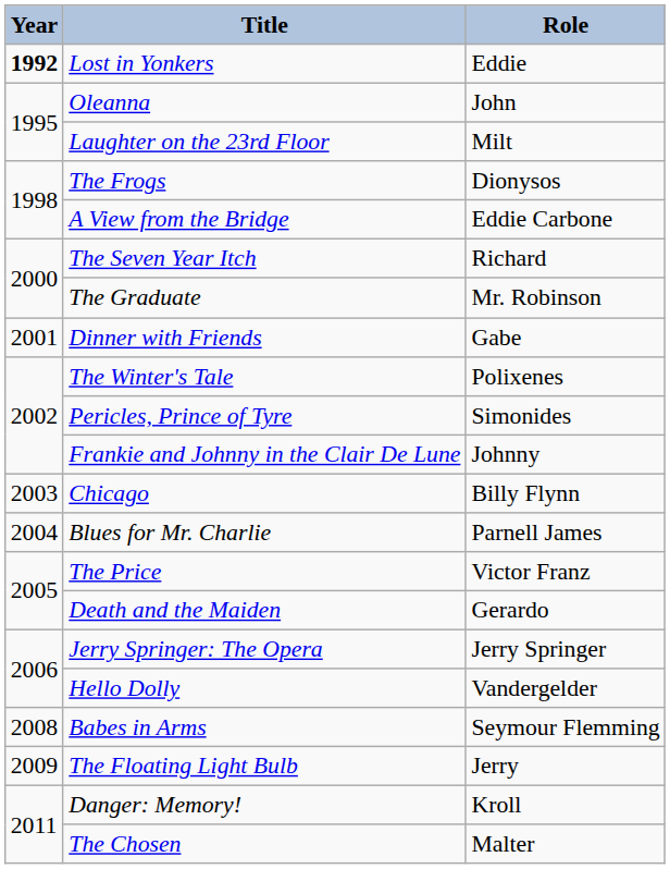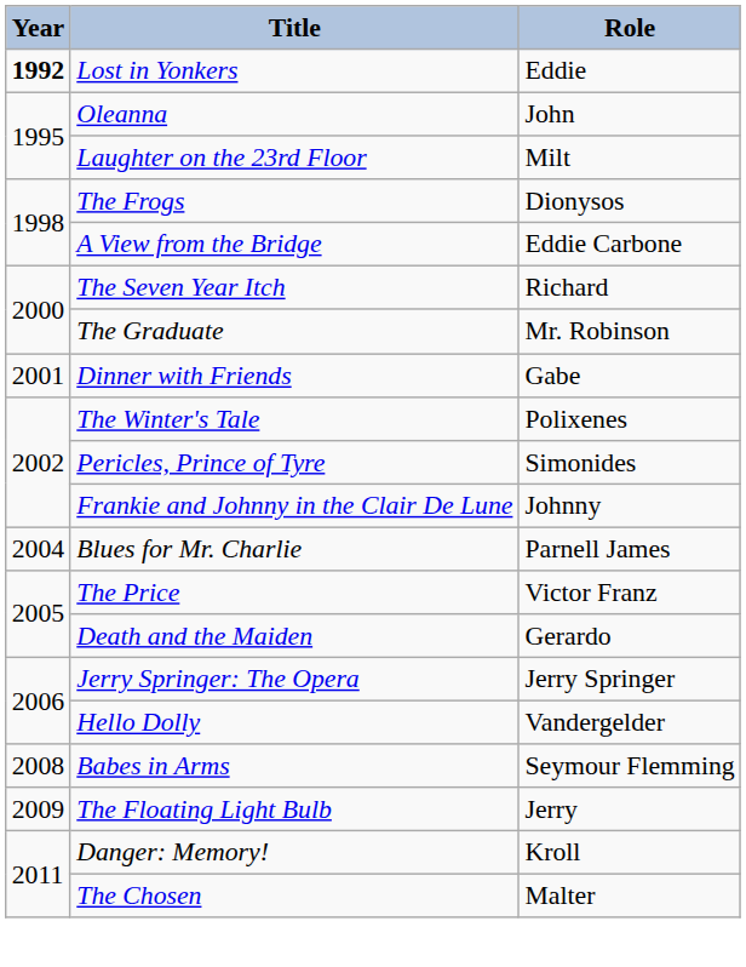- row: 2003 | Chicago | Billy Flynn
